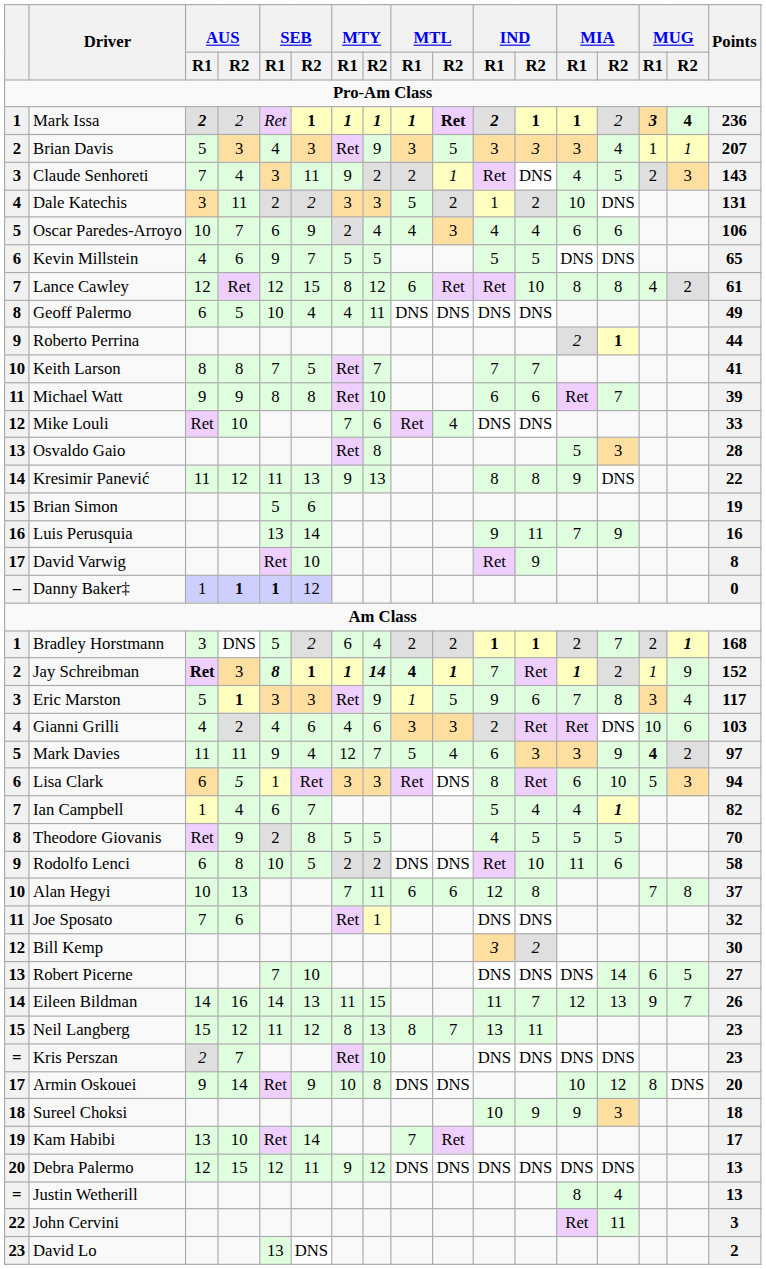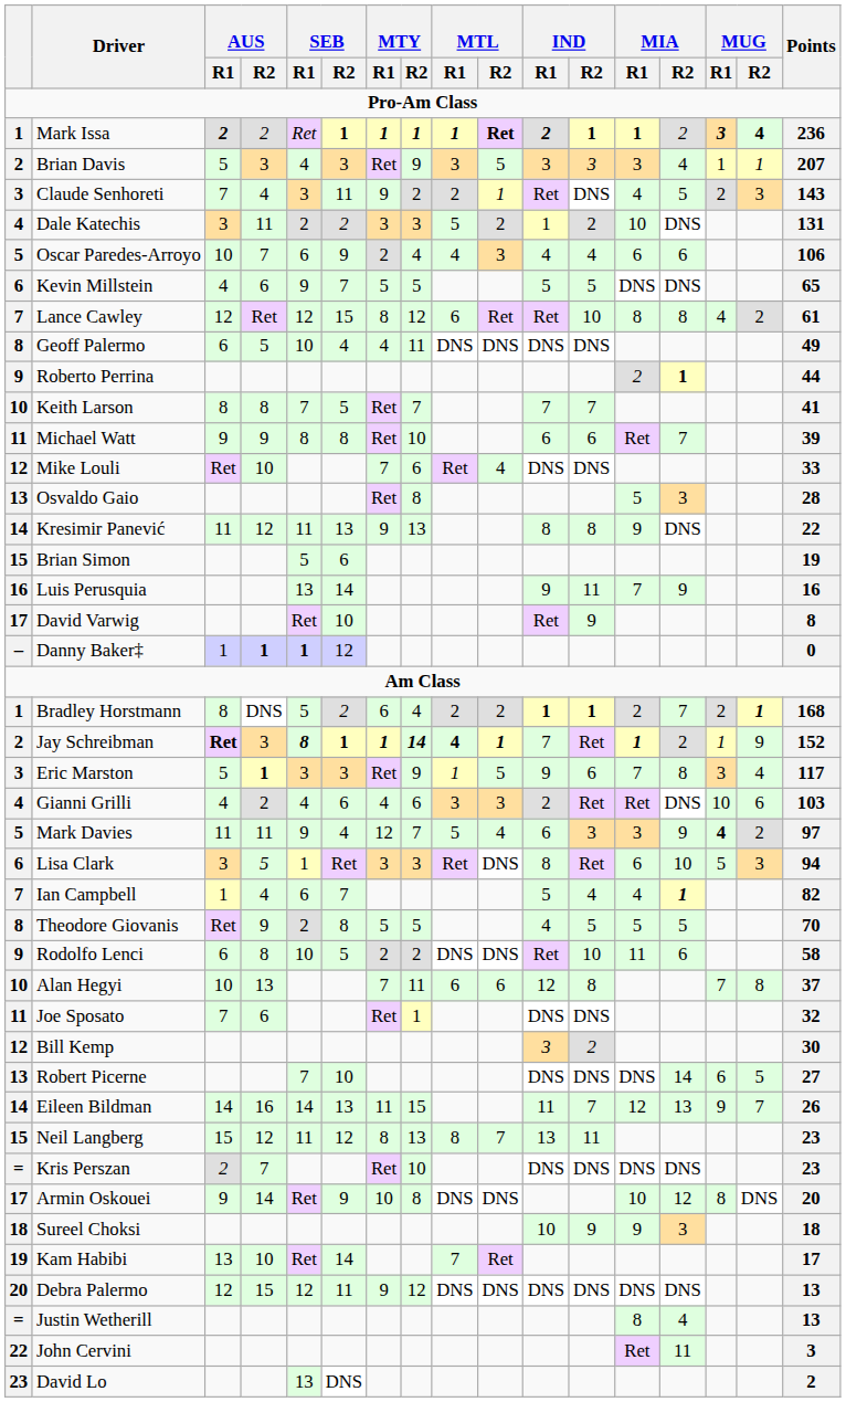Bradley Horstmann | AUS / R1: 3 -> 8
Lisa Clark | AUS / R1: 6 -> 3
